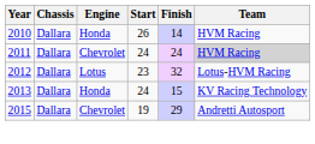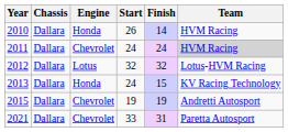2012 | Start: 23 -> 32
2015 | Finish: 29 -> 19
+ row: 2021 | Dallara | Chevrolet | 33 | 31 | Paretta Autosport
